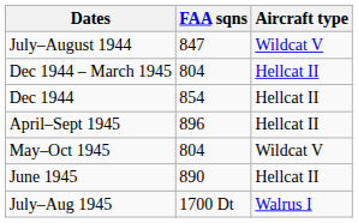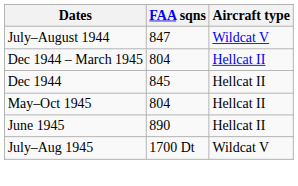Dec 1944 | FAA sqns: 854 -> 845
- row: April–Sept 1945 | 896 | Hellcat II
May–Oct 1945 | Aircraft type: Wildcat V -> Hellcat II
July–Aug 1945 | Aircraft type: Walrus I -> Wildcat V
